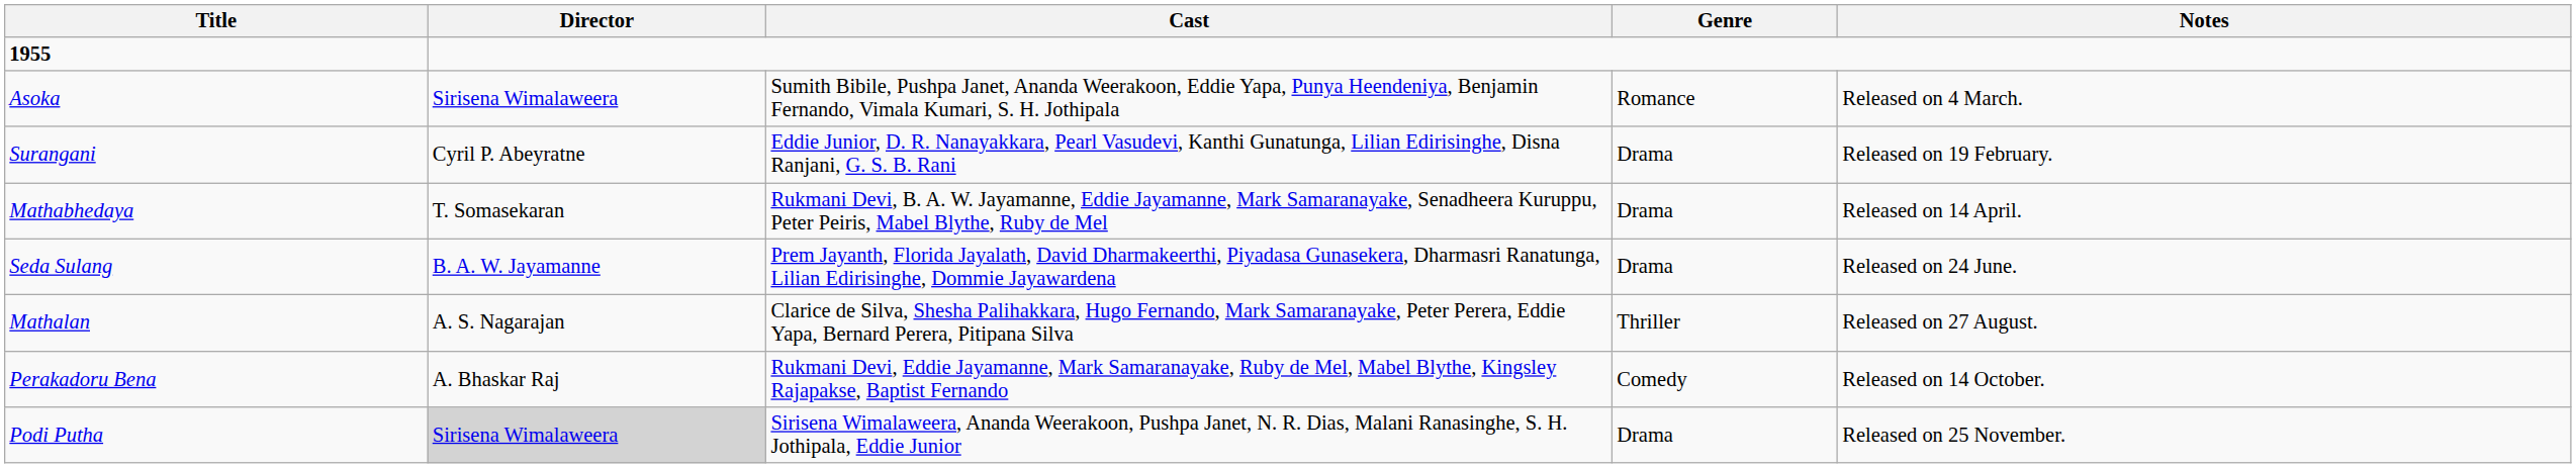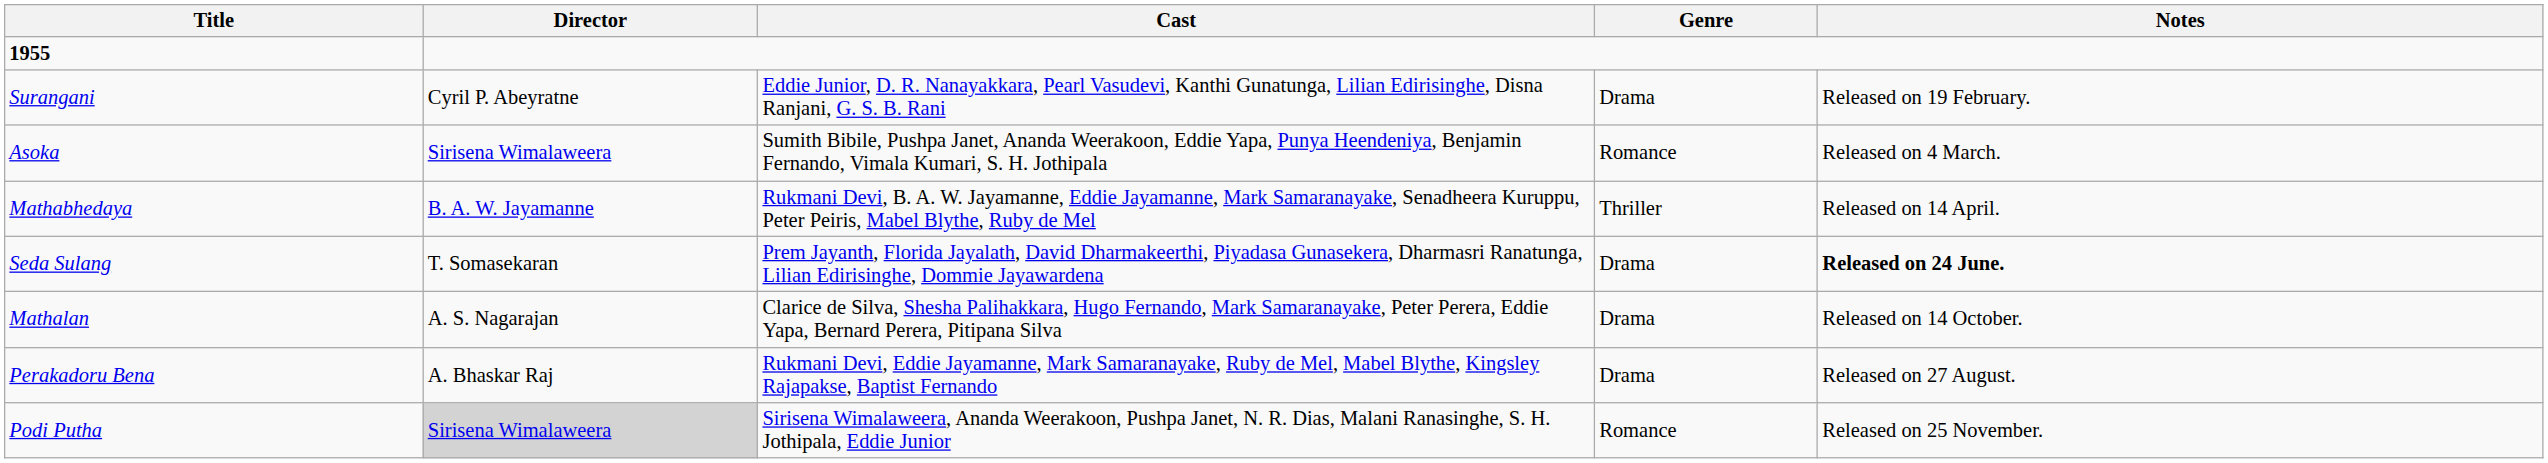rows swapped: Surangani <-> Asoka
Mathabhedaya | Director: T. Somasekaran -> B. A. W. Jayamanne
Mathabhedaya | Genre: Drama -> Thriller
Seda Sulang | Director: B. A. W. Jayamanne -> T. Somasekaran
Seda Sulang | Notes: normal -> bold
Mathalan | Genre: Thriller -> Drama
Mathalan | Notes: Released on 27 August. -> Released on 14 October.
Perakadoru Bena | Genre: Comedy -> Drama
Perakadoru Bena | Notes: Released on 14 October. -> Released on 27 August.
Podi Putha | Genre: Drama -> Romance
